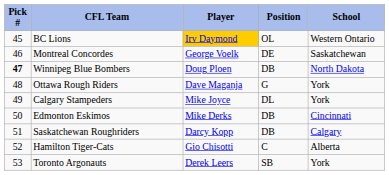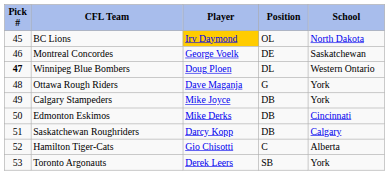BC Lions | School: Western Ontario -> North Dakota
Winnipeg Blue Bombers | Position: DB -> DL
Winnipeg Blue Bombers | School: North Dakota -> Western Ontario
Calgary Stampeders | Position: DL -> DB
